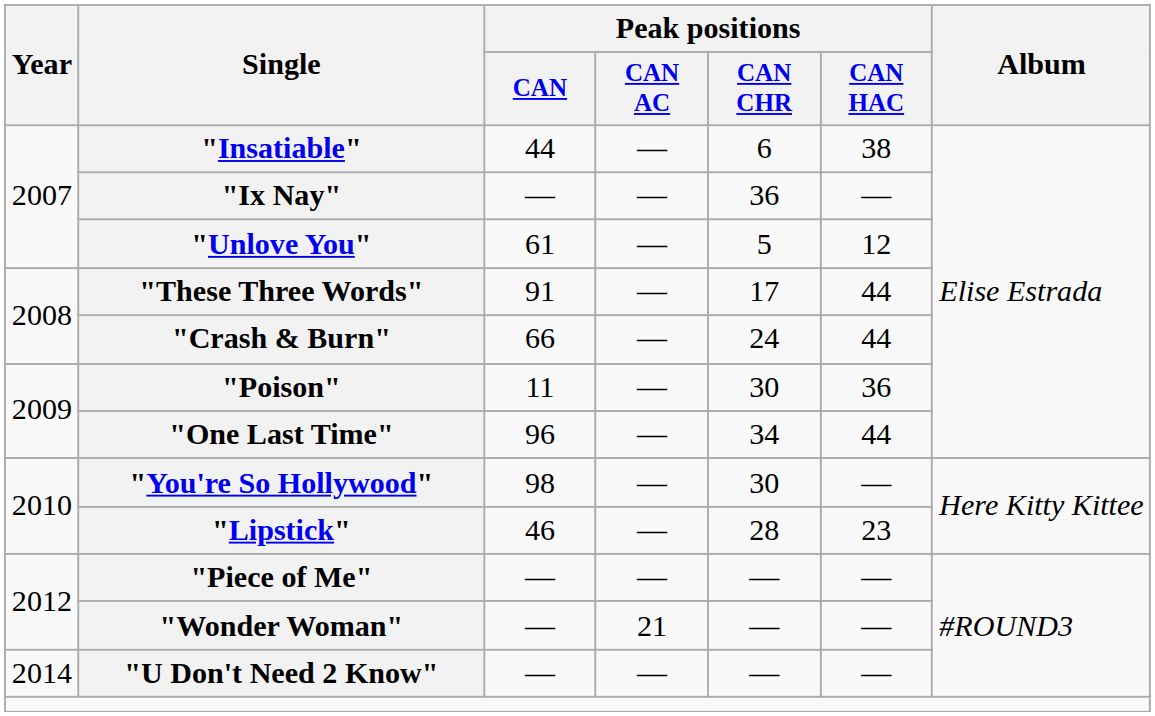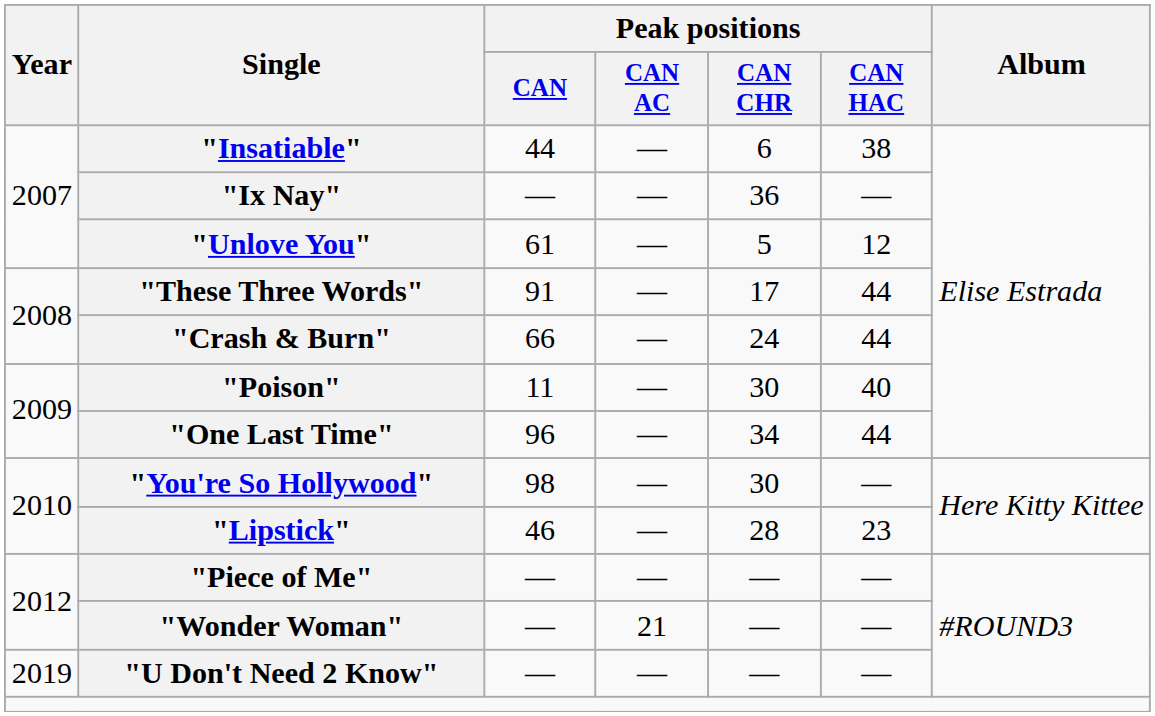"Poison" | Peak positions / CAN HAC: 36 -> 40
"U Don't Need 2 Know" | Year: 2014 -> 2019
